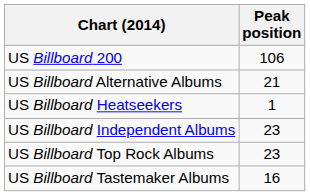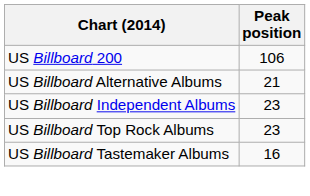- row: US Billboard Heatseekers | 1
